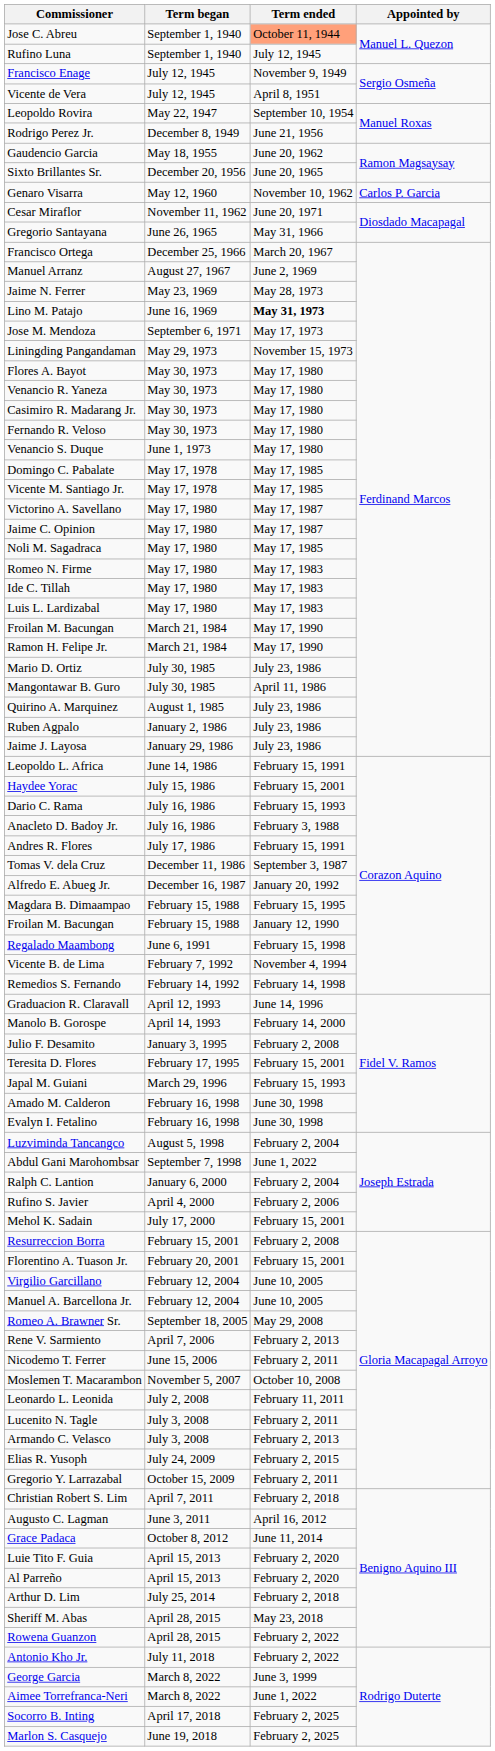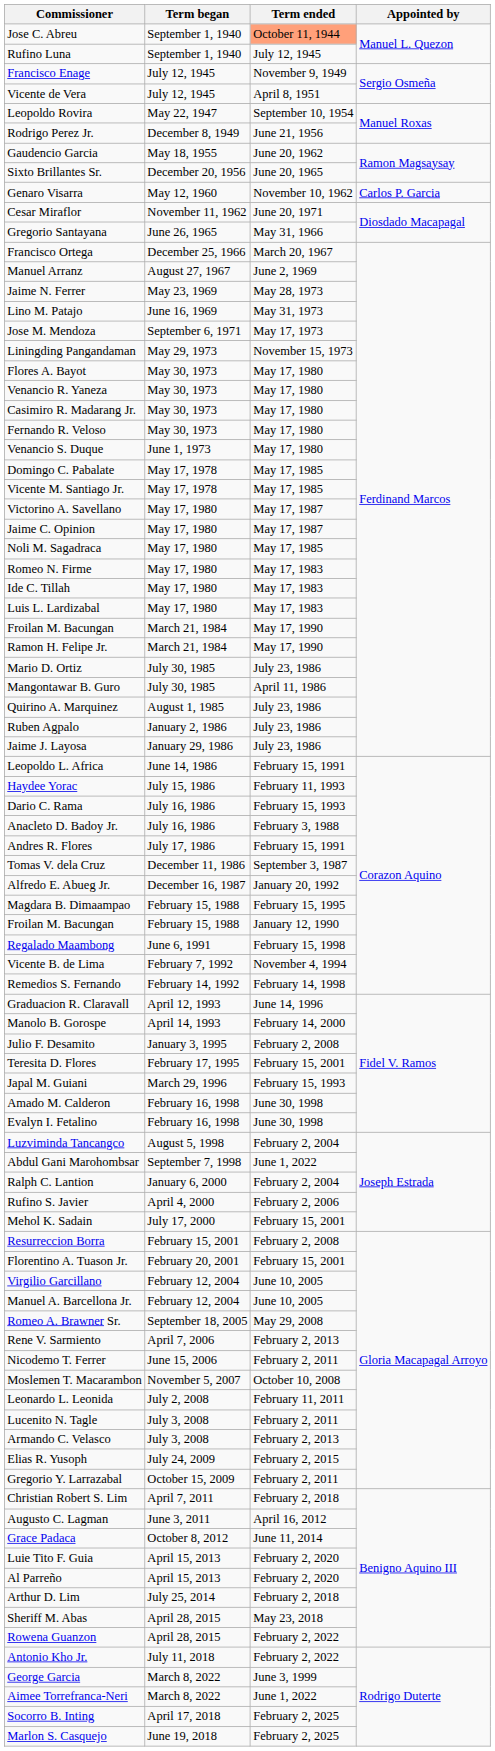Lino M. Patajo | Term ended: bold -> normal
Haydee Yorac | Term ended: February 15, 2001 -> February 11, 1993
